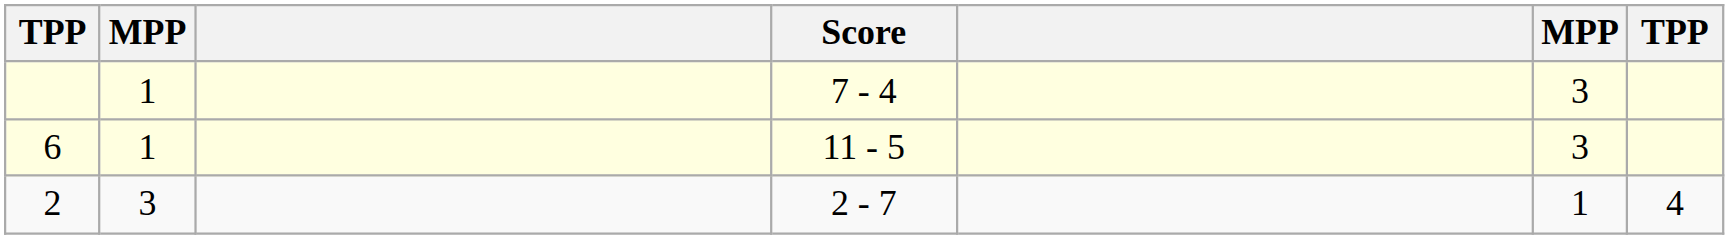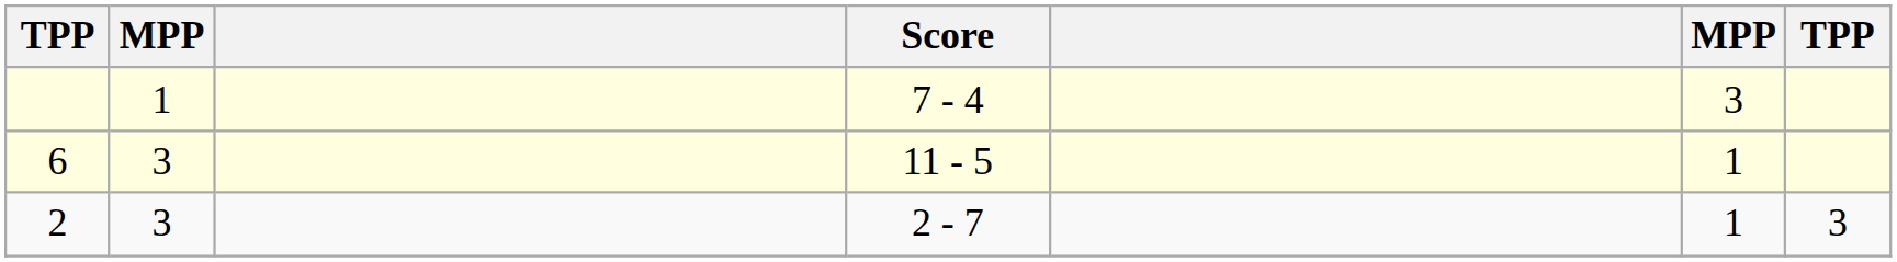6 | column 2: 1 -> 3
6 | column 6: 3 -> 1
2 | column 7: 4 -> 3
